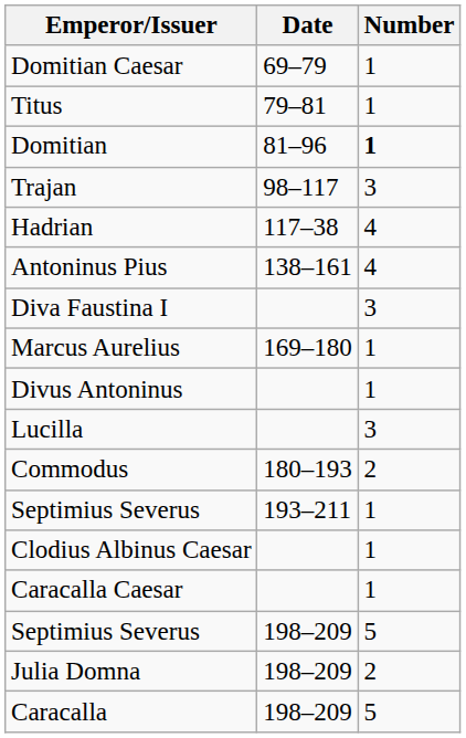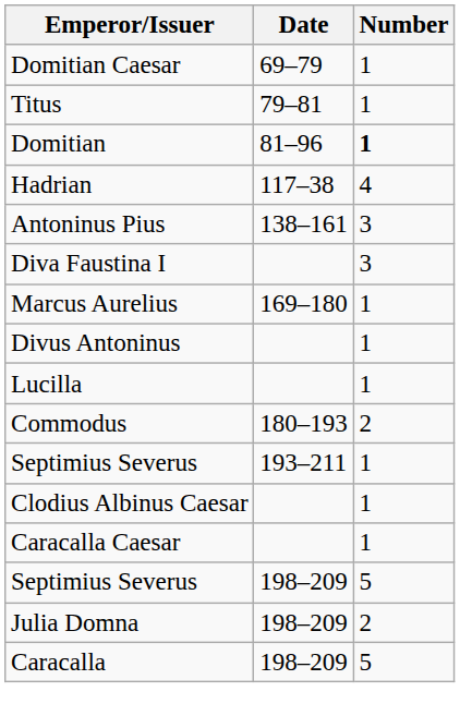- row: Trajan | 98–117 | 3
Antoninus Pius | Number: 4 -> 3
Lucilla | Number: 3 -> 1
